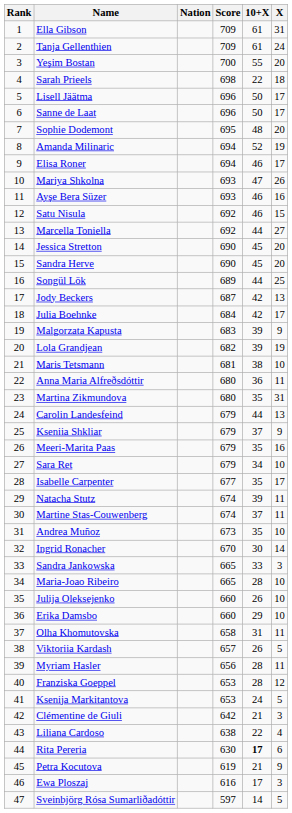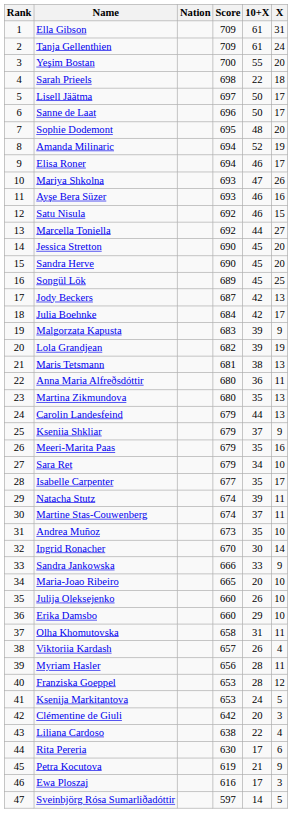Lisell Jäätma | Score: 696 -> 697
Songül Lök | 10+X: 44 -> 45
Maris Tetsmann | X: 10 -> 13
Martina Zikmundova | X: 31 -> 13
Sandra Jankowska | Score: 665 -> 666
Sandra Jankowska | X: 3 -> 9
Maria-Joao Ribeiro | 10+X: 28 -> 20
Viktoriia Kardash | X: 5 -> 4
Clémentine de Giuli | 10+X: 21 -> 20
Rita Pereria | 10+X: bold -> normal
